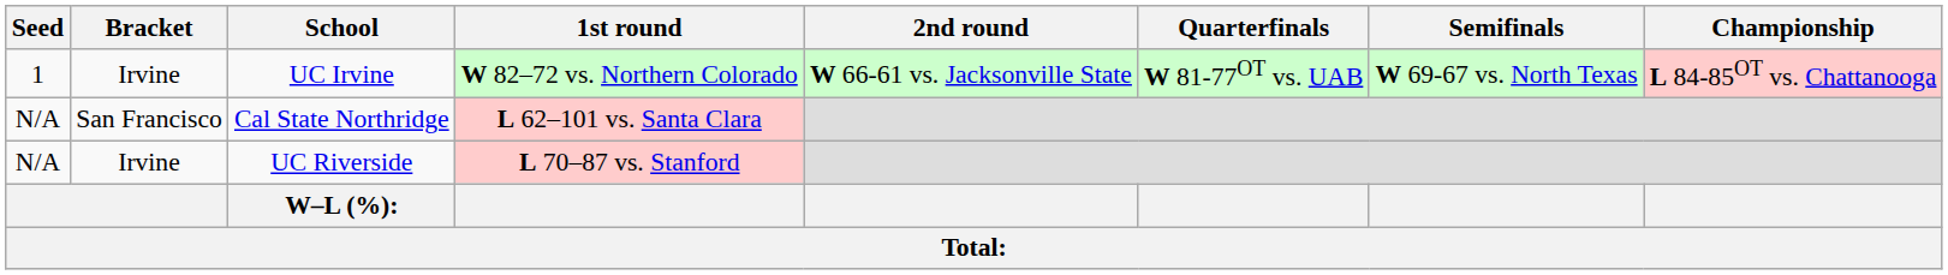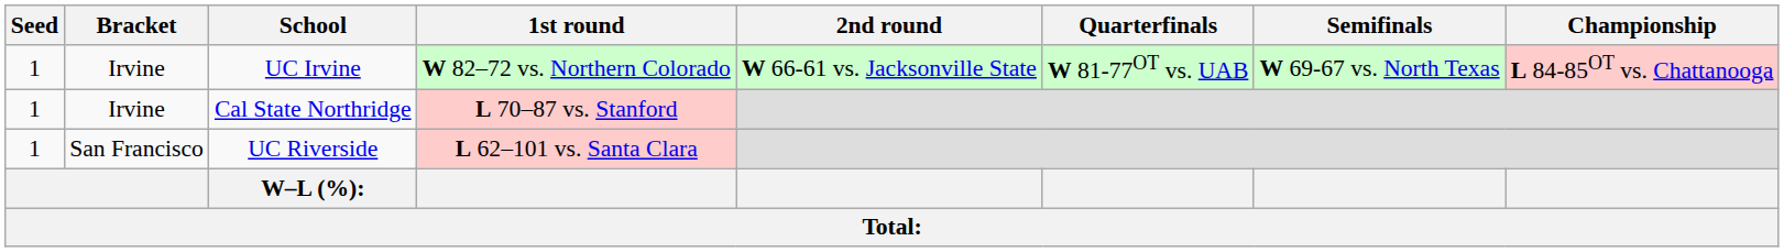Cal State Northridge | Seed: N/A -> 1
Cal State Northridge | Bracket: San Francisco -> Irvine
Cal State Northridge | 1st round: L 62–101 vs. Santa Clara -> L 70–87 vs. Stanford
UC Riverside | Seed: N/A -> 1
UC Riverside | Bracket: Irvine -> San Francisco
UC Riverside | 1st round: L 70–87 vs. Stanford -> L 62–101 vs. Santa Clara
